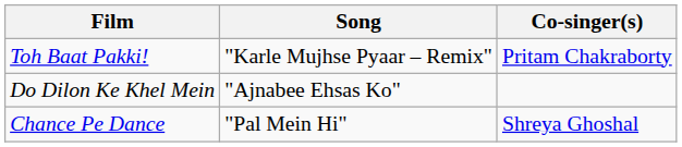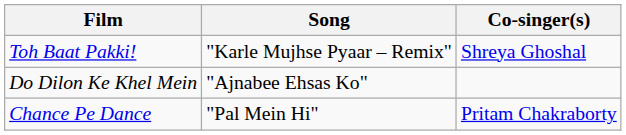Toh Baat Pakki! | Co-singer(s): Pritam Chakraborty -> Shreya Ghoshal
Chance Pe Dance | Co-singer(s): Shreya Ghoshal -> Pritam Chakraborty
